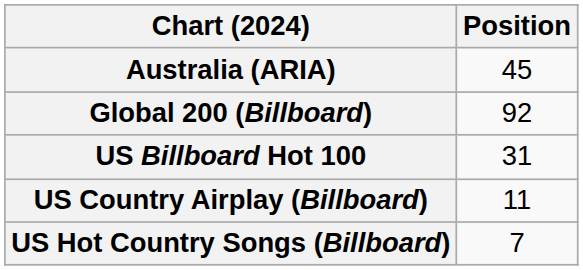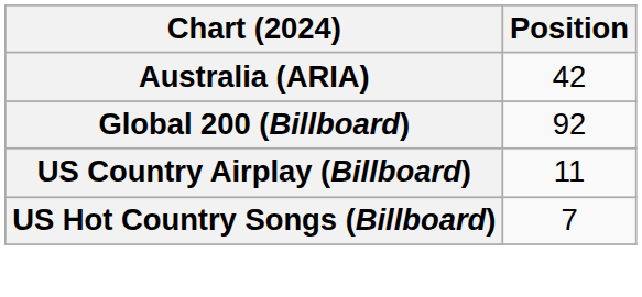Australia (ARIA) | Position: 45 -> 42
- row: US Billboard Hot 100 | 31
